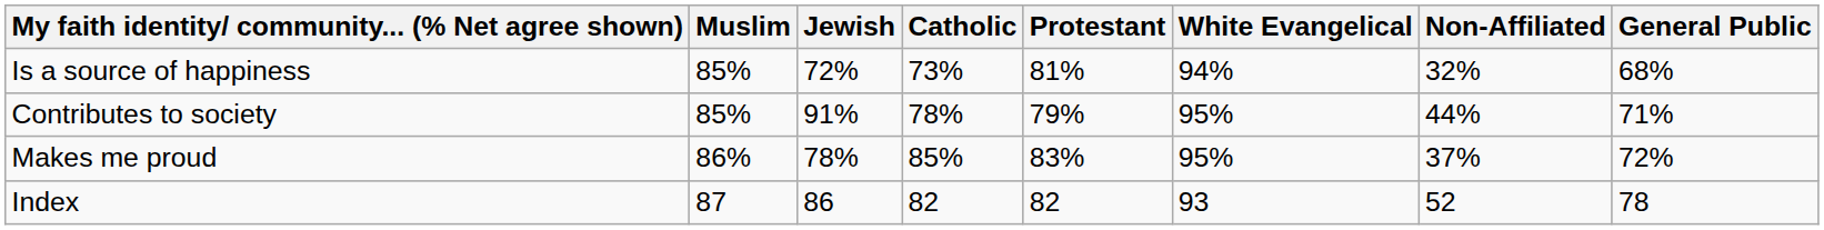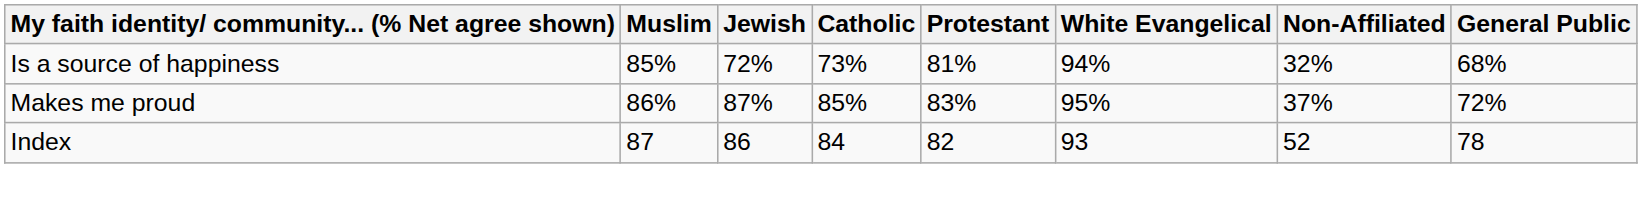- row: Contributes to society | 85% | 91% | 78% | 79% | 95% | 44% | 71%
Makes me proud | Jewish: 78% -> 87%
Index | Catholic: 82 -> 84
